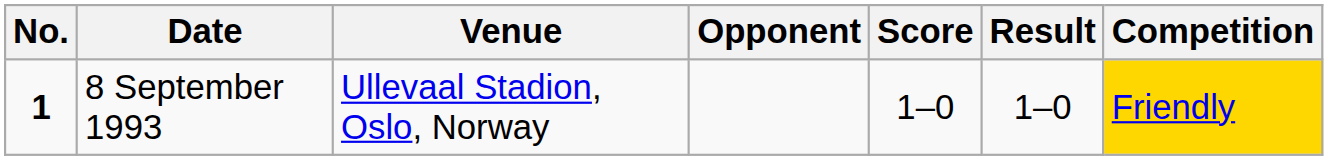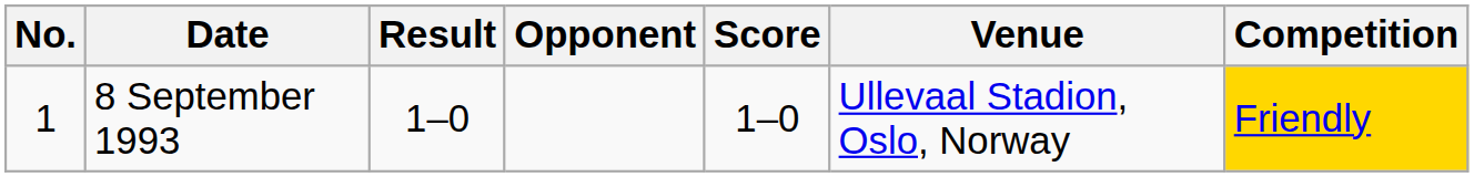columns swapped: Venue <-> Result
8 September 1993 | No.: bold -> normal
